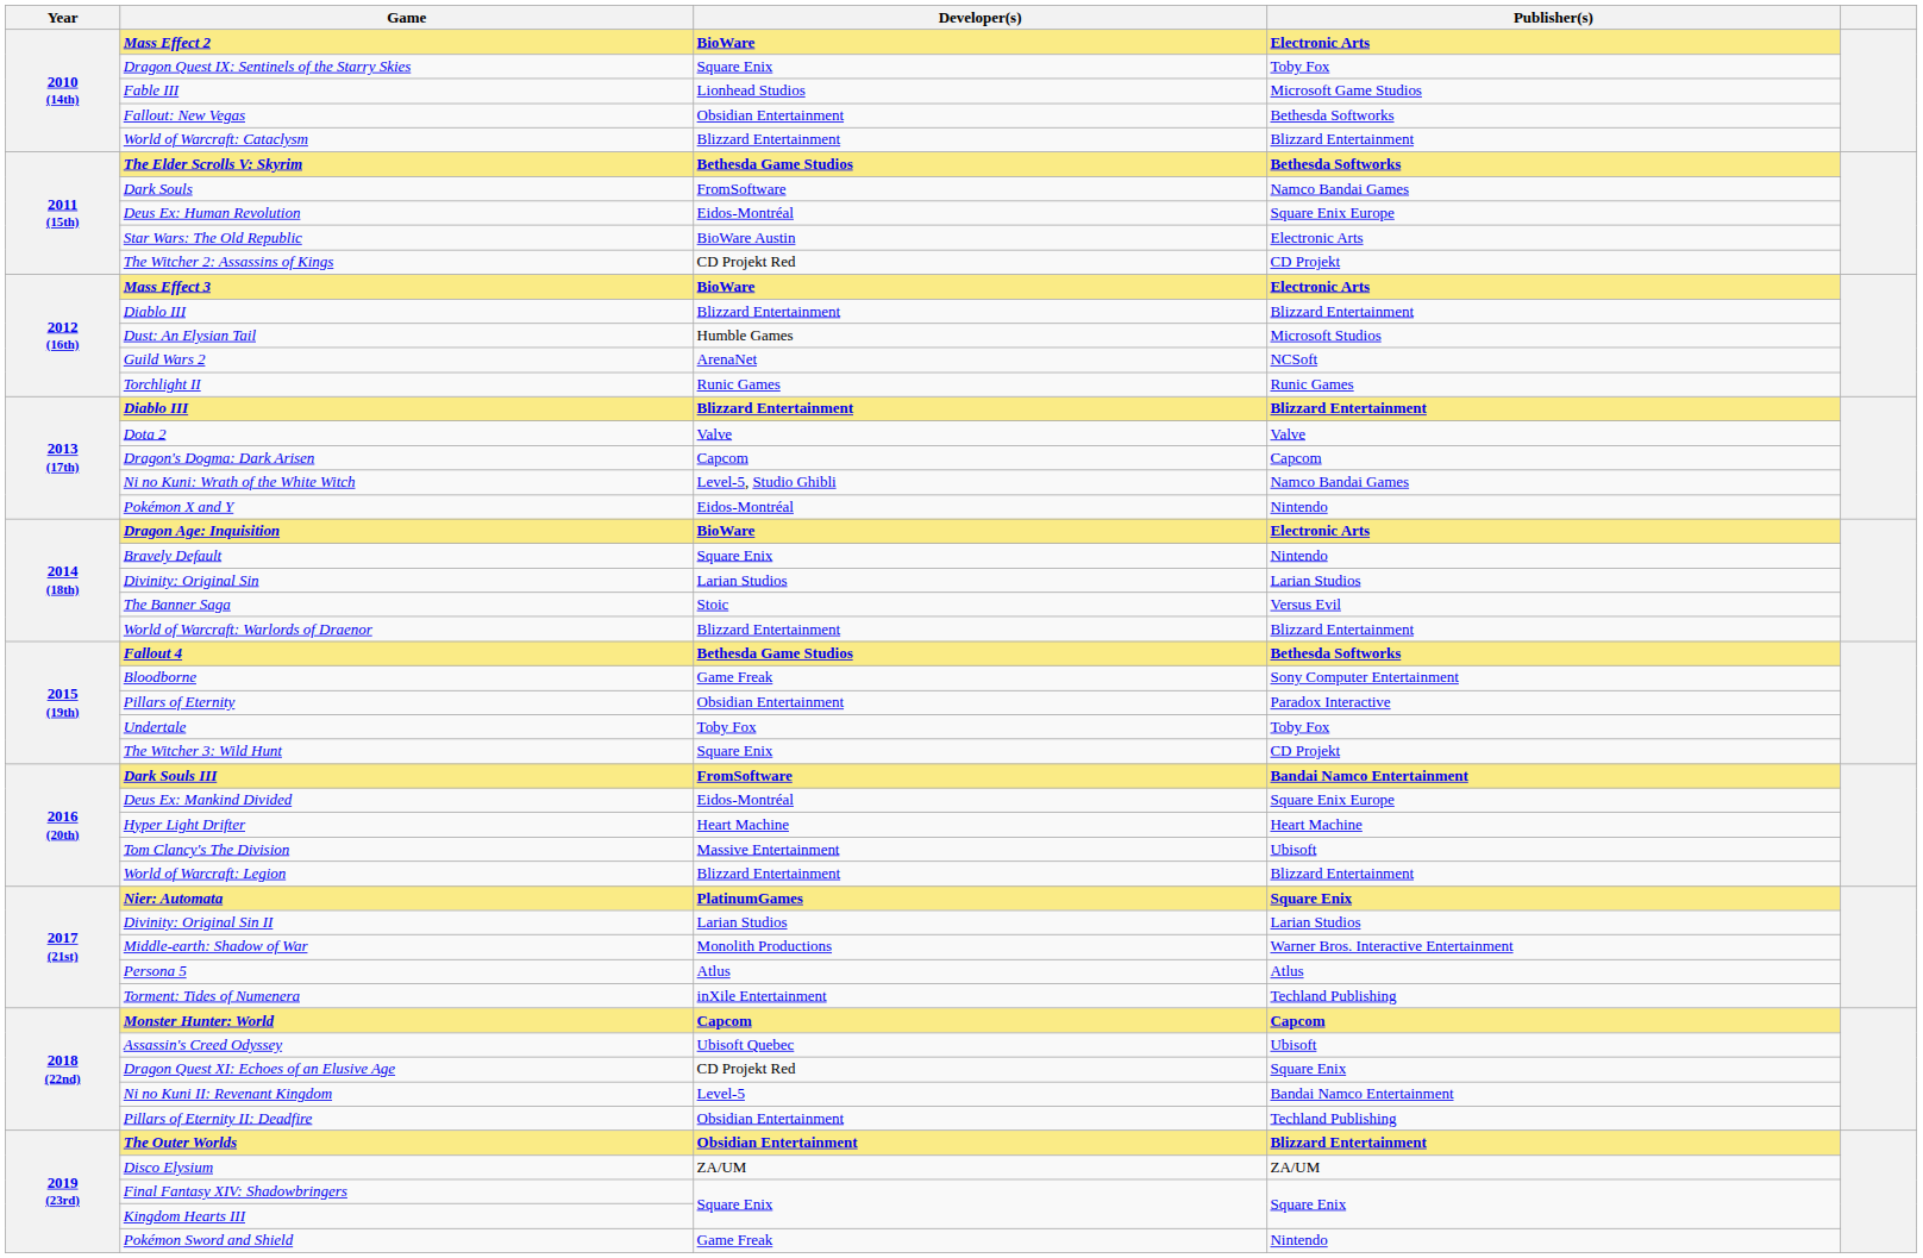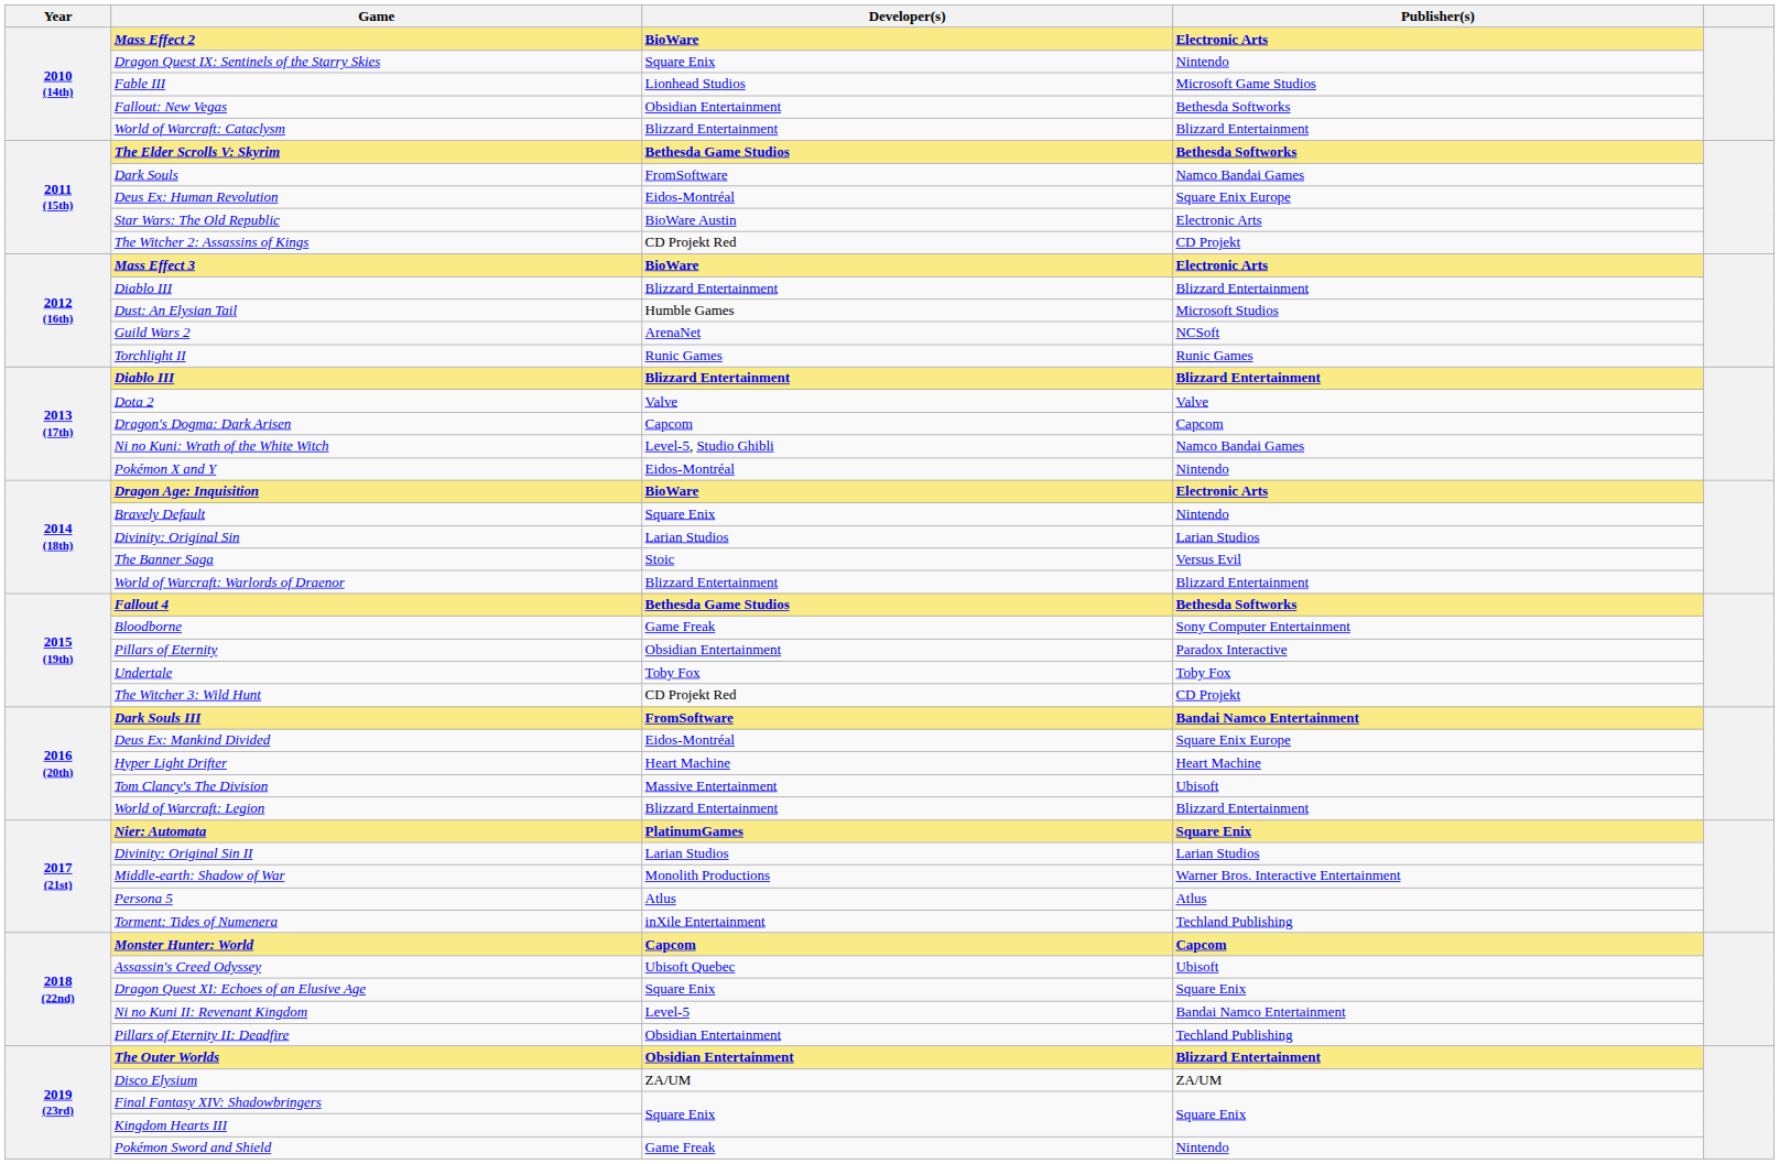Dragon Quest IX: Sentinels of the Starry Skies | Publisher(s): Toby Fox -> Nintendo
The Witcher 3: Wild Hunt | Developer(s): Square Enix -> CD Projekt Red
Dragon Quest XI: Echoes of an Elusive Age | Developer(s): CD Projekt Red -> Square Enix
